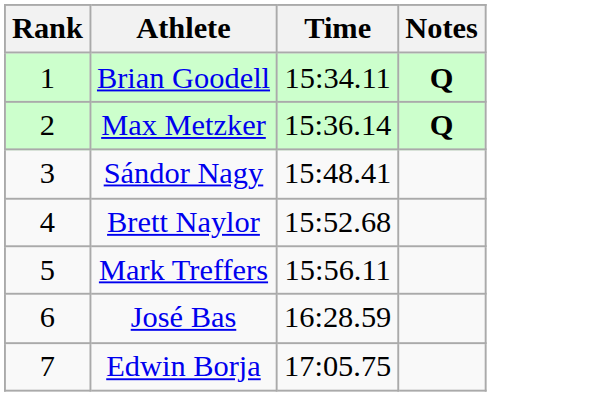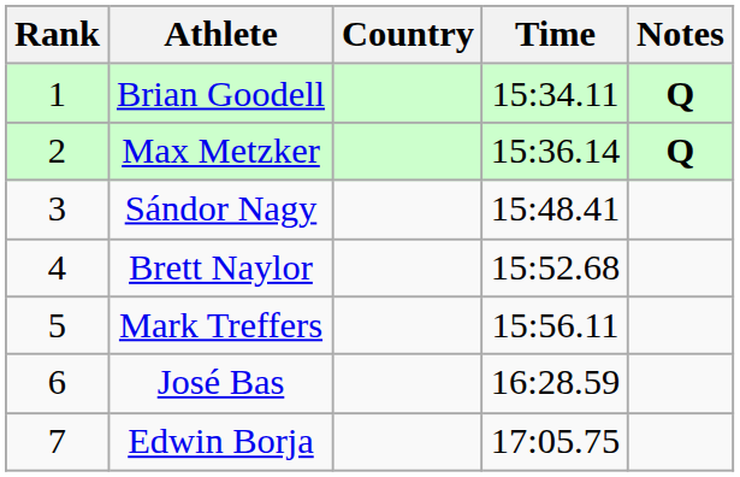+ column: Country
